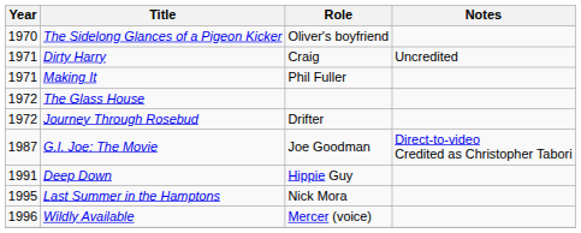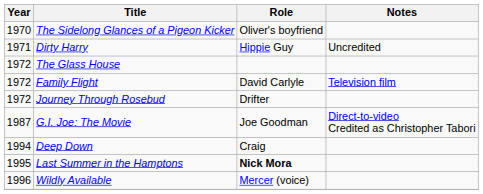Dirty Harry | Role: Craig -> Hippie Guy
- row: 1971 | Making It | Phil Fuller
+ row: 1972 | Family Flight | David Carlyle | Television film
Deep Down | Year: 1991 -> 1994
Deep Down | Role: Hippie Guy -> Craig
Last Summer in the Hamptons | Role: normal -> bold
